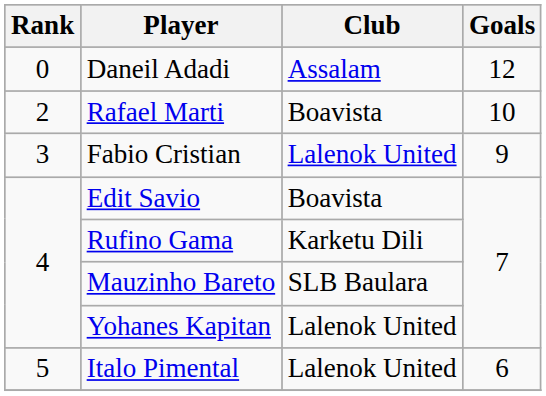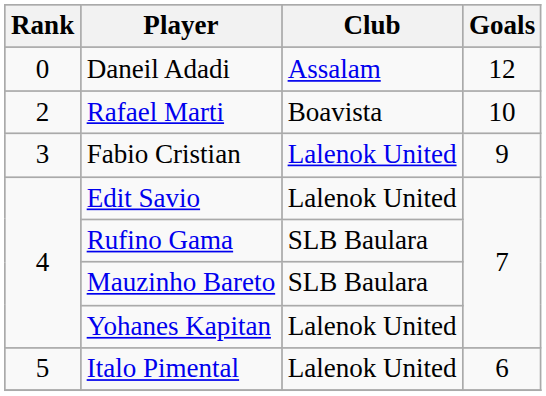Edit Savio | Club: Boavista -> Lalenok United
Rufino Gama | Club: Karketu Dili -> SLB Baulara
